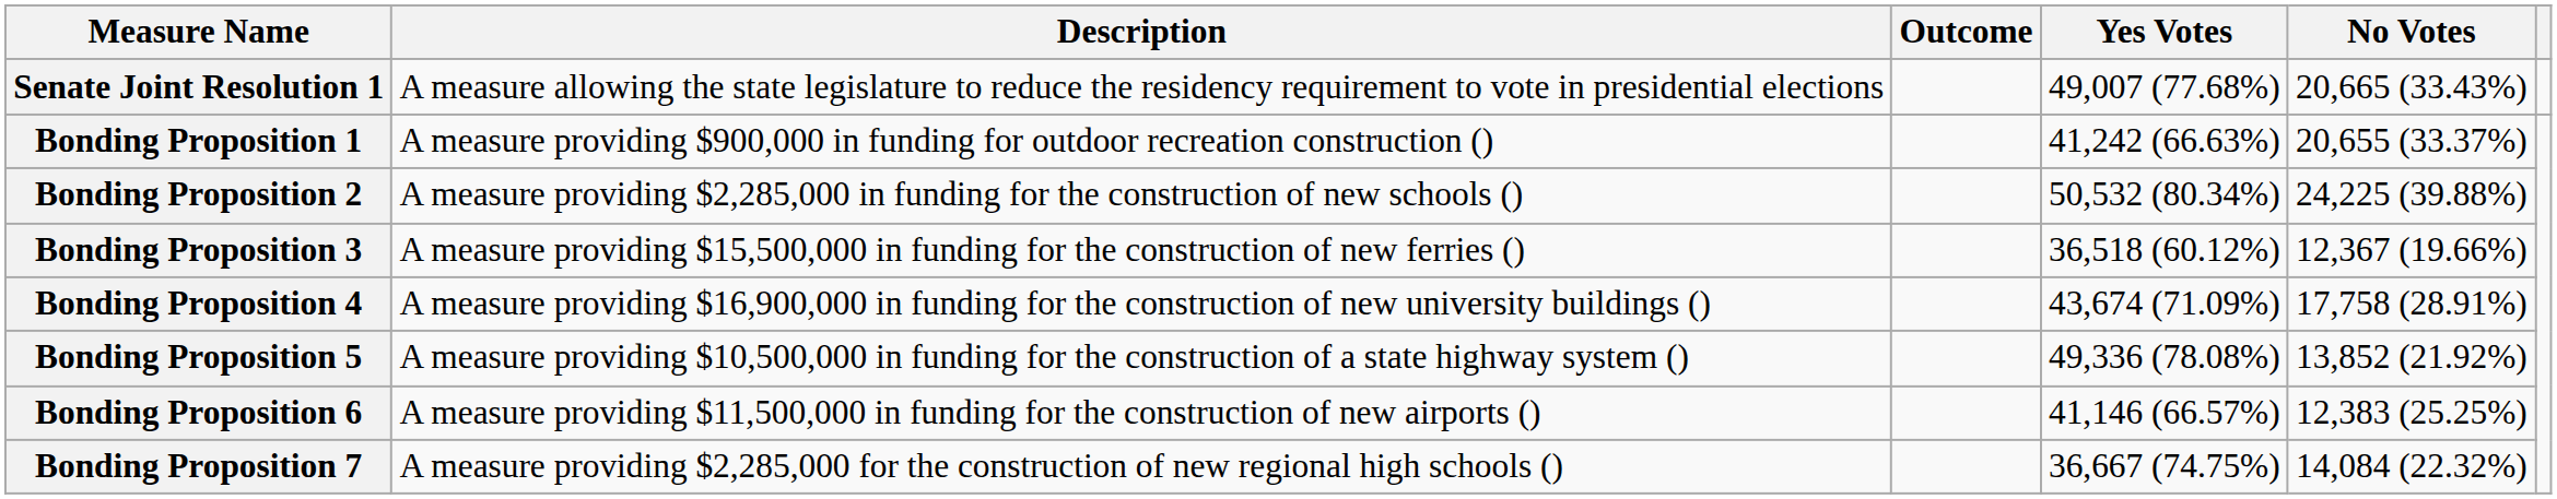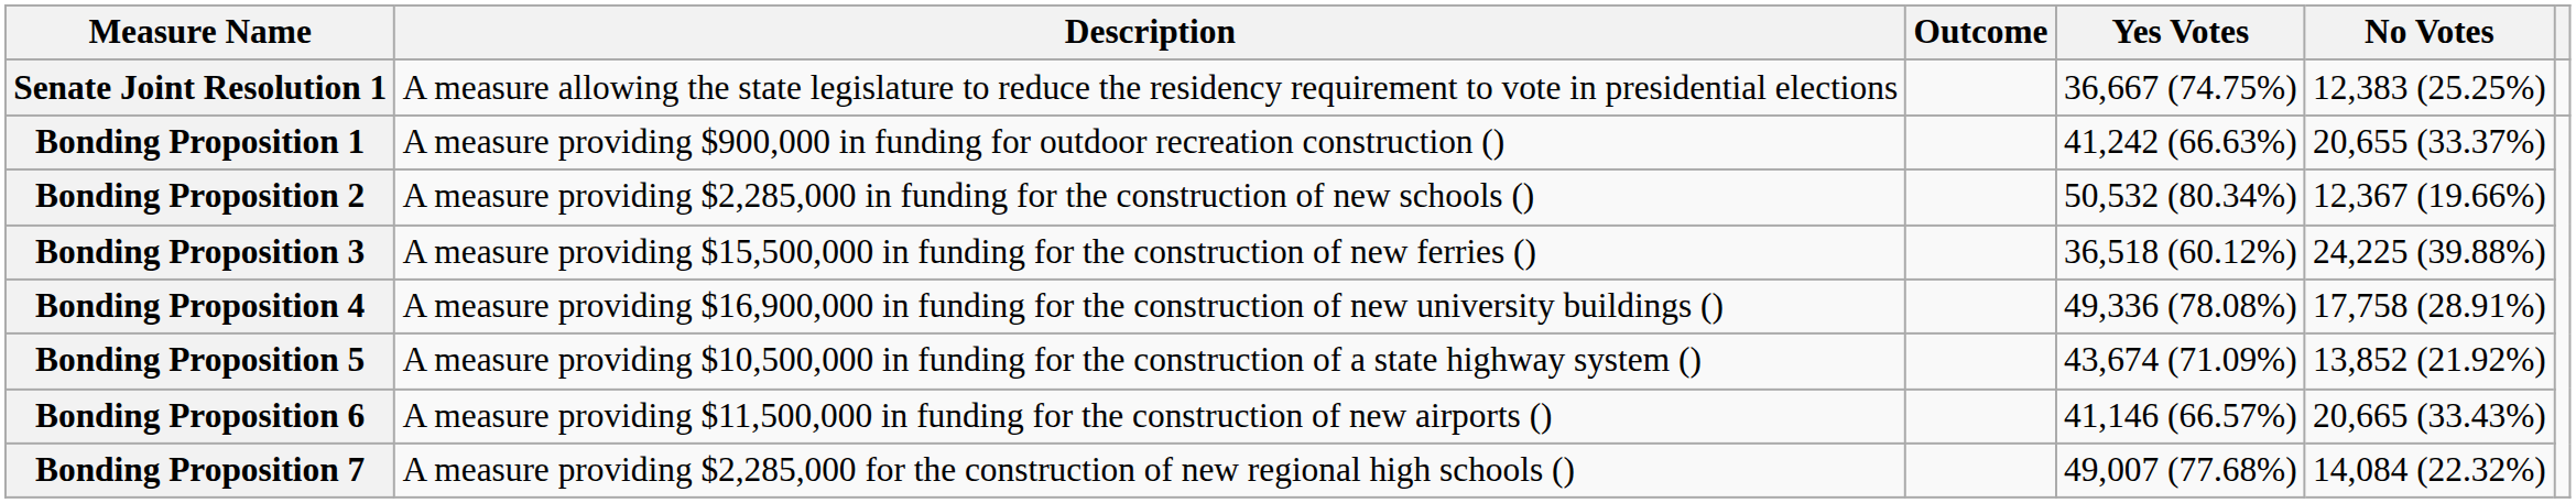Senate Joint Resolution 1 | Yes Votes: 49,007 (77.68%) -> 36,667 (74.75%)
Senate Joint Resolution 1 | No Votes: 20,665 (33.43%) -> 12,383 (25.25%)
Bonding Proposition 2 | No Votes: 24,225 (39.88%) -> 12,367 (19.66%)
Bonding Proposition 3 | No Votes: 12,367 (19.66%) -> 24,225 (39.88%)
Bonding Proposition 4 | Yes Votes: 43,674 (71.09%) -> 49,336 (78.08%)
Bonding Proposition 5 | Yes Votes: 49,336 (78.08%) -> 43,674 (71.09%)
Bonding Proposition 6 | No Votes: 12,383 (25.25%) -> 20,665 (33.43%)
Bonding Proposition 7 | Yes Votes: 36,667 (74.75%) -> 49,007 (77.68%)
